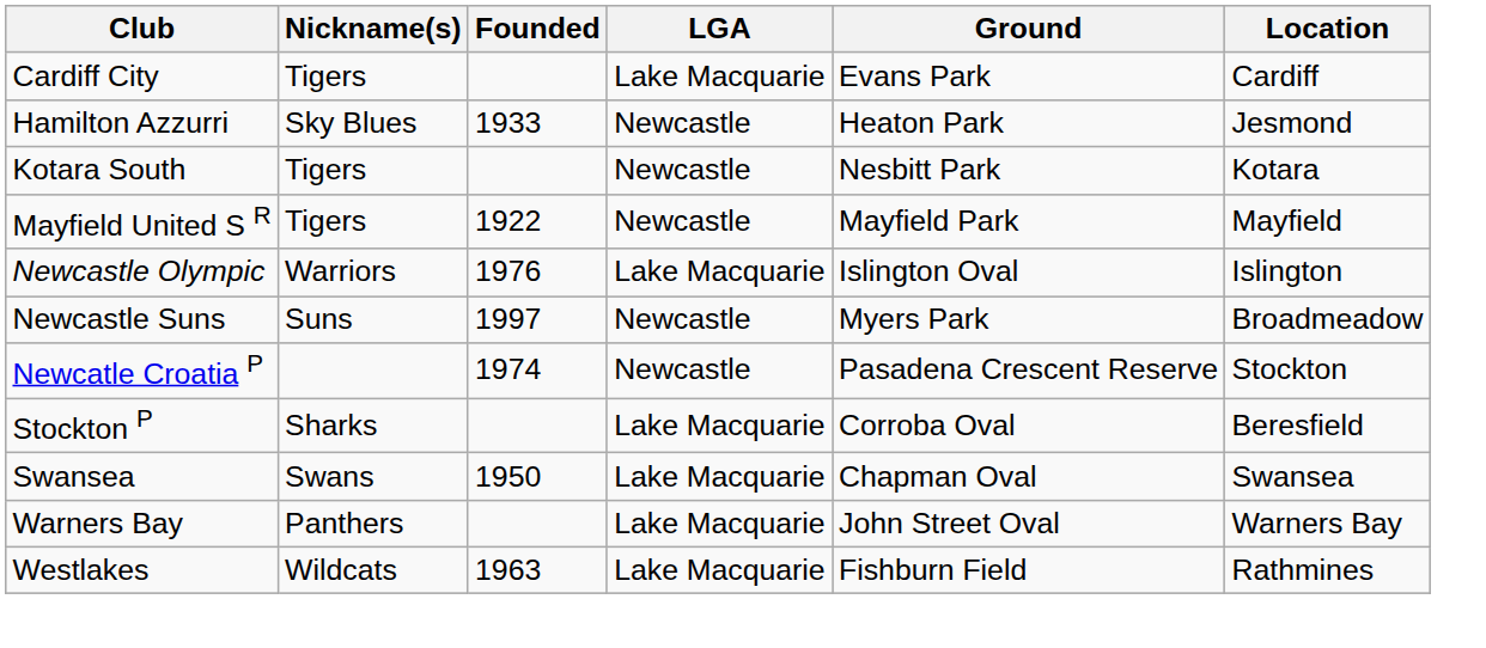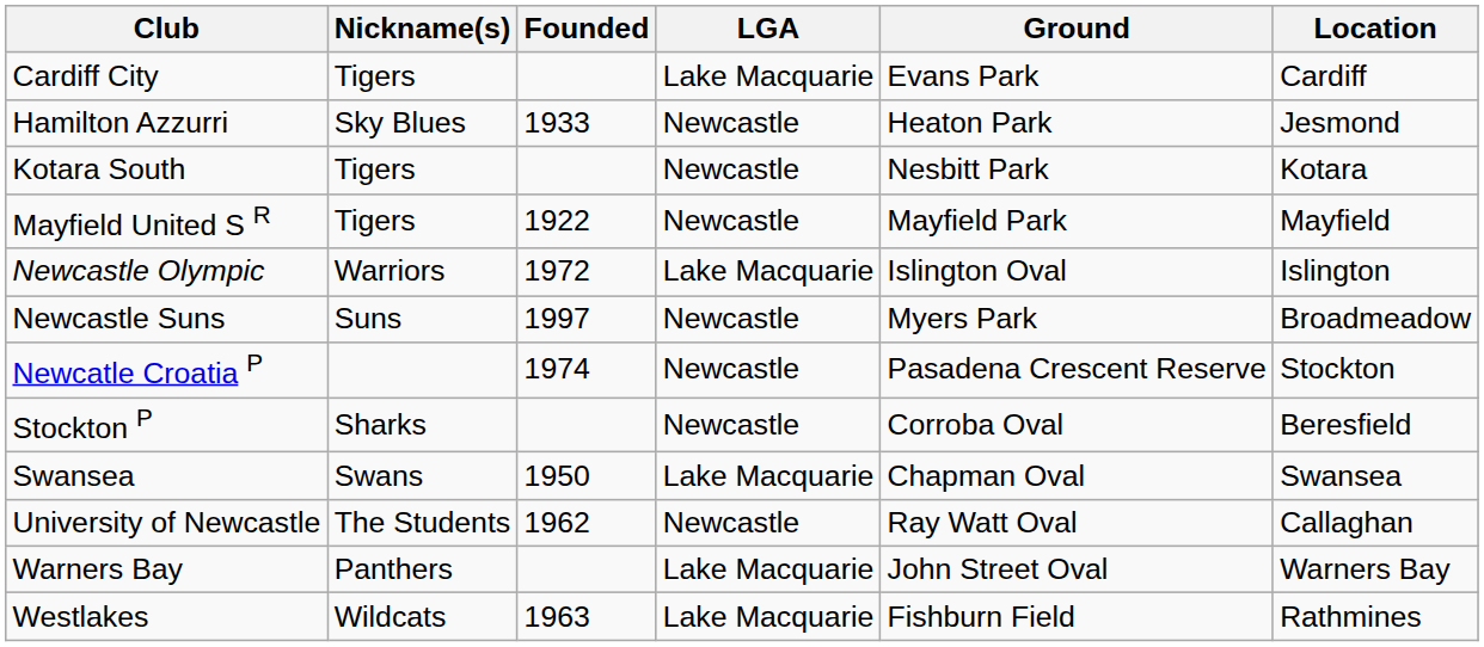Newcastle Olympic | Founded: 1976 -> 1972
Stockton P | LGA: Lake Macquarie -> Newcastle
+ row: University of Newcastle | The Students | 1962 | Newcastle | Ray Watt Oval | Callaghan
